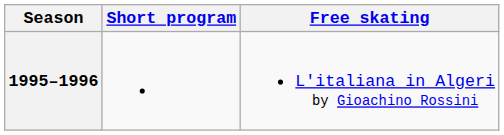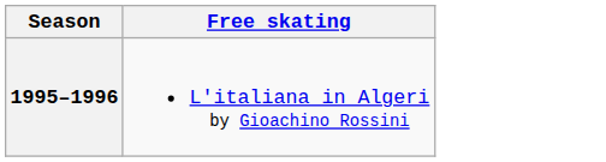- column: Short program
